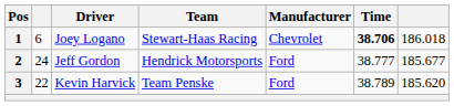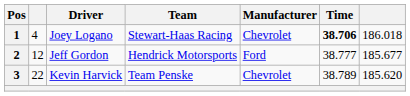1 | column 2: 6 -> 4
2 | column 2: 24 -> 12
3 | Manufacturer: Ford -> Chevrolet
